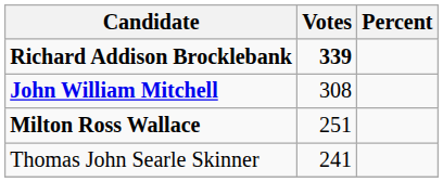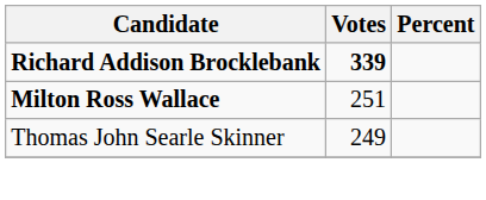- row: John William Mitchell | 308
Thomas John Searle Skinner | Votes: 241 -> 249
